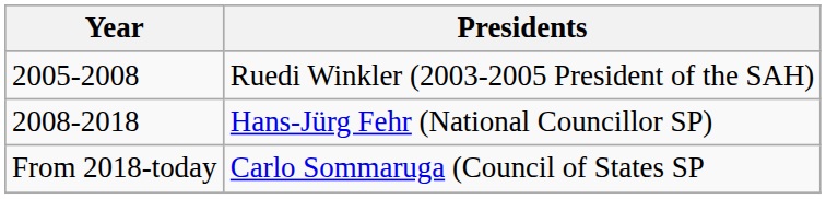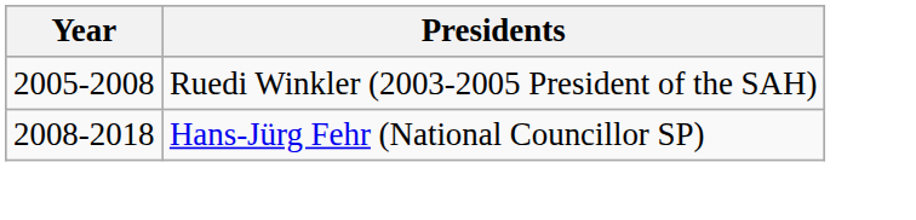- row: From 2018-today | Carlo Sommaruga (Council of States SP
